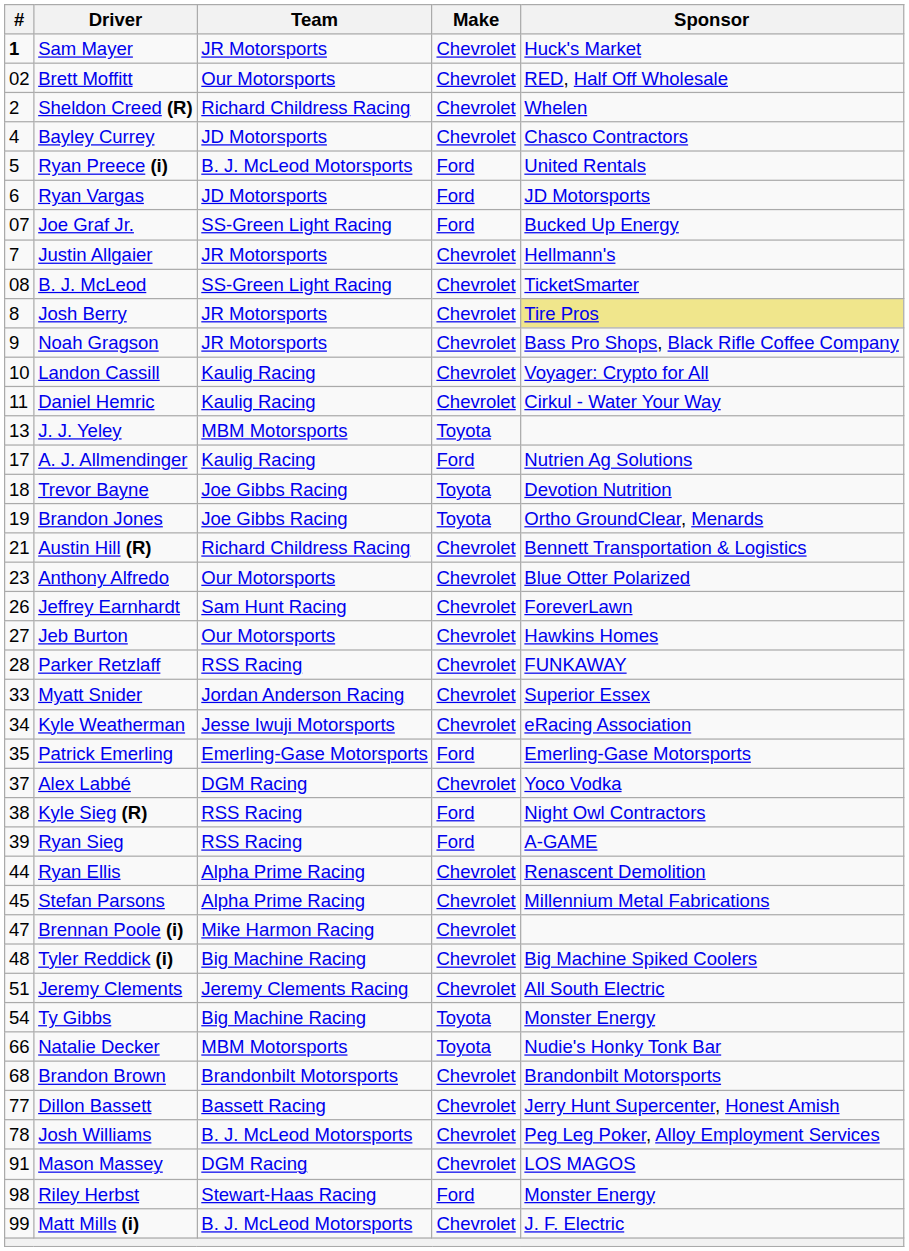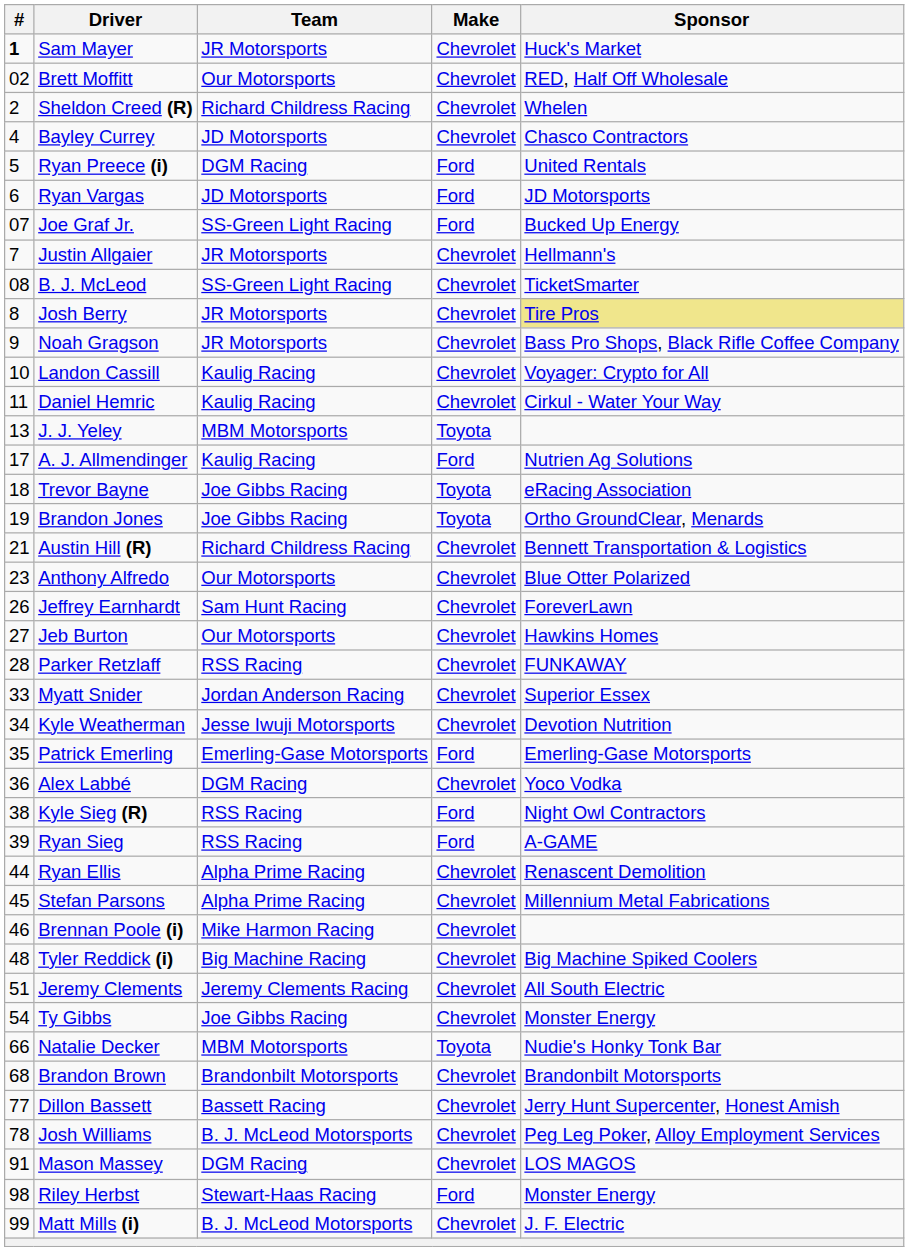Ryan Preece (i) | Team: B. J. McLeod Motorsports -> DGM Racing
Trevor Bayne | Sponsor: Devotion Nutrition -> eRacing Association
Kyle Weatherman | Sponsor: eRacing Association -> Devotion Nutrition
Alex Labbé | #: 37 -> 36
Brennan Poole (i) | #: 47 -> 46
Ty Gibbs | Team: Big Machine Racing -> Joe Gibbs Racing
Ty Gibbs | Make: Toyota -> Chevrolet
